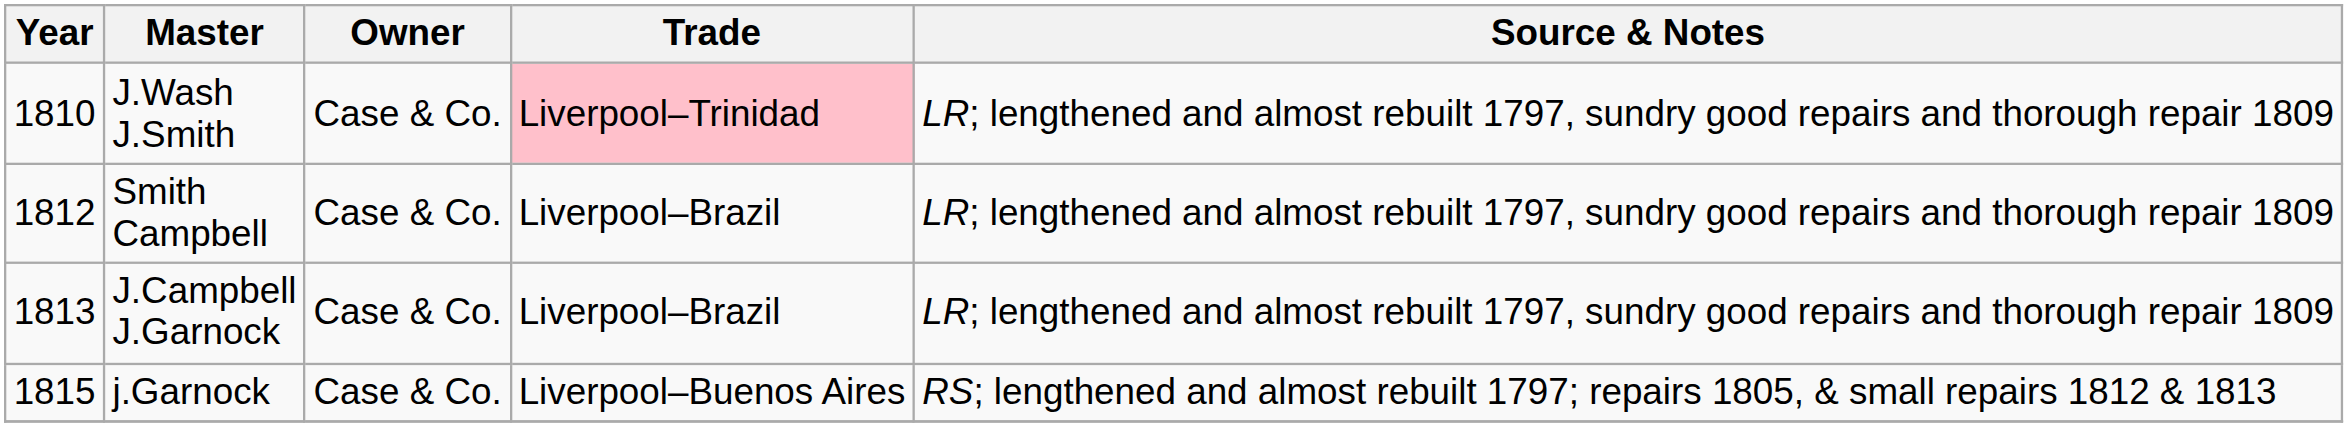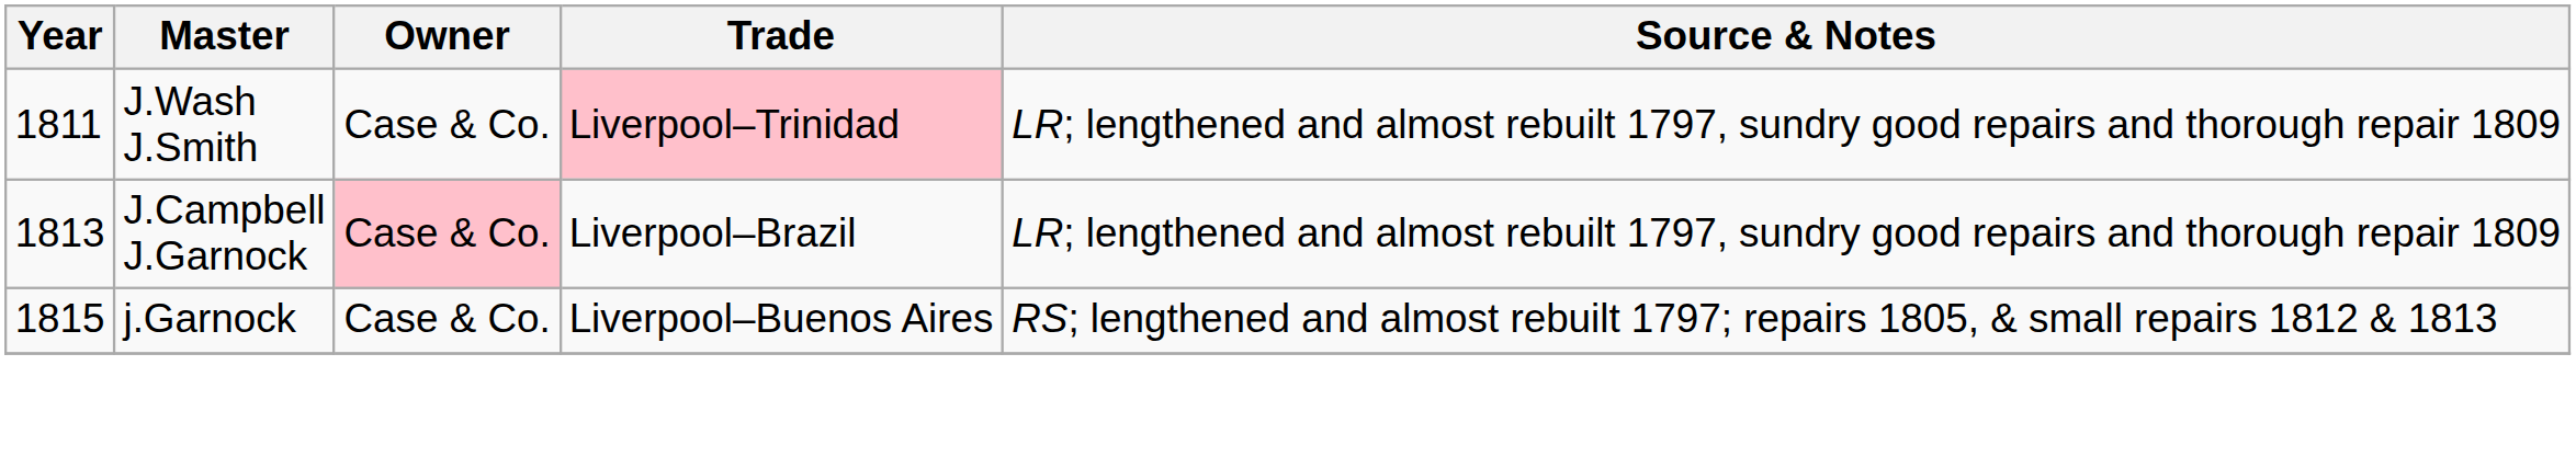J.Wash J.Smith | Year: 1810 -> 1811
- row: 1812 | Smith Campbell | Case & Co. | Liverpool–Brazil | LR; lengthened and almost rebuilt 1797, sundry good repairs and thorough repair 1809
J.Campbell J.Garnock | Owner: no background -> pink background
